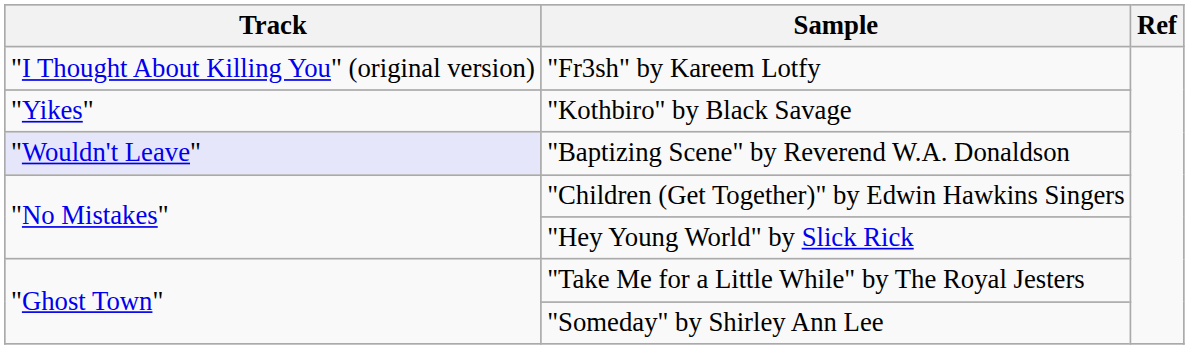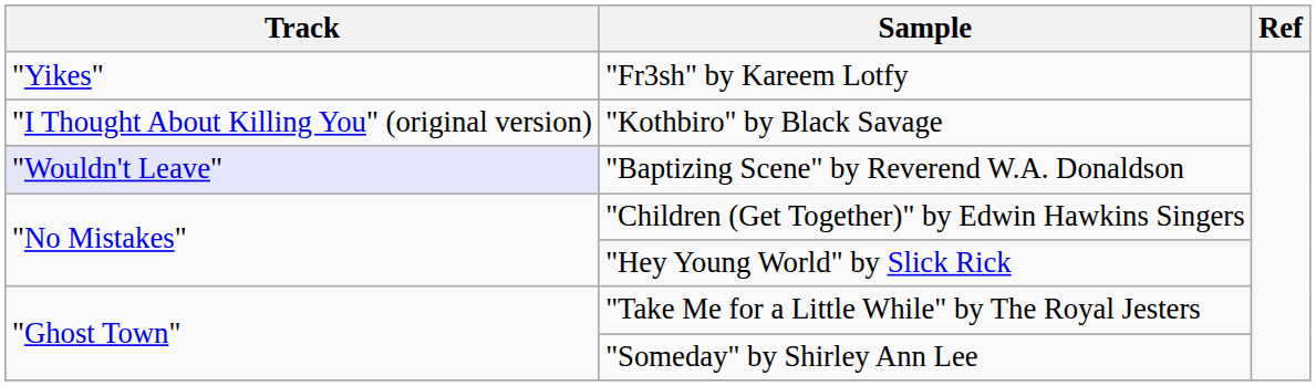"Fr3sh" by Kareem Lotfy | Track: "I Thought About Killing You" (original version) -> "Yikes"
"Kothbiro" by Black Savage | Track: "Yikes" -> "I Thought About Killing You" (original version)
